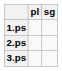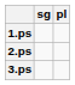columns swapped: sg <-> pl
